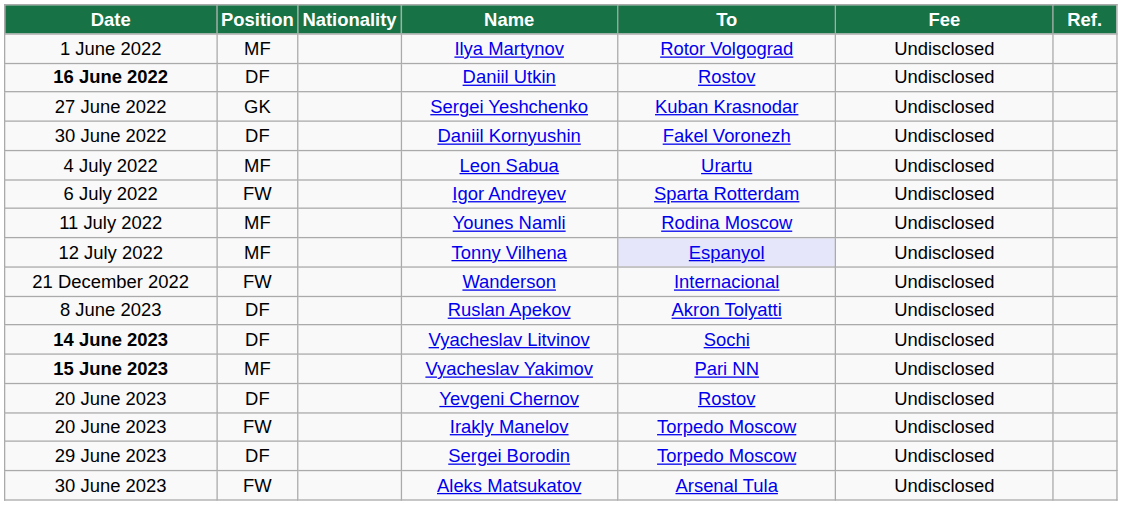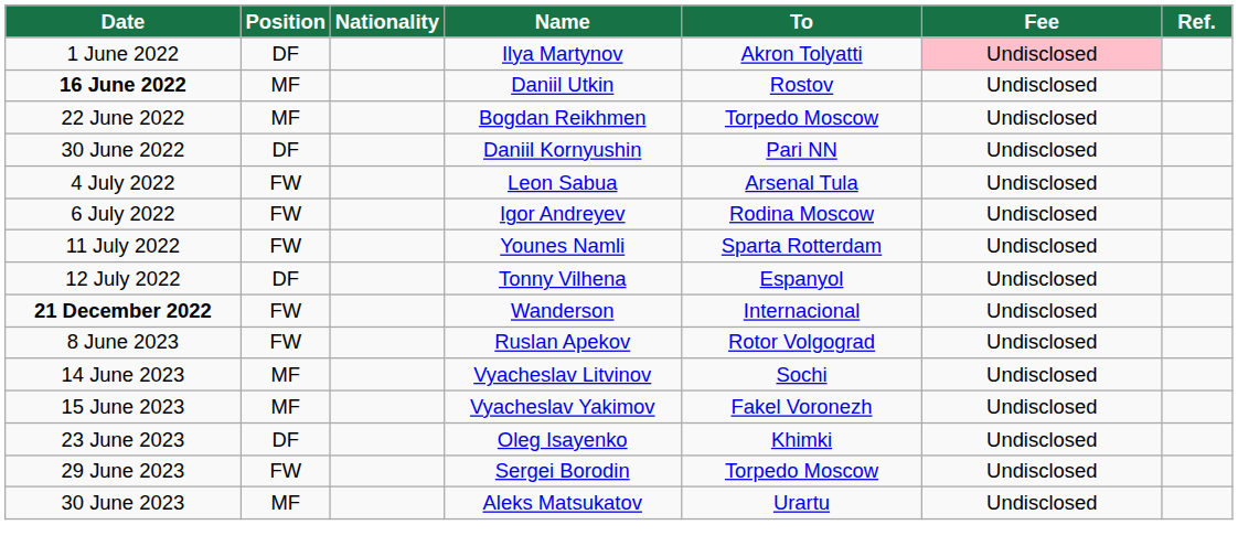Ilya Martynov | Position: MF -> DF
Ilya Martynov | To: Rotor Volgograd -> Akron Tolyatti
Ilya Martynov | Fee: no background -> pink background
Daniil Utkin | Position: DF -> MF
+ row: 22 June 2022 | MF | Bogdan Reikhmen | Torpedo Moscow | Undisclosed
- row: 27 June 2022 | GK | Sergei Yeshchenko | Kuban Krasnodar | Undisclosed
Daniil Kornyushin | To: Fakel Voronezh -> Pari NN
Leon Sabua | Position: MF -> FW
Leon Sabua | To: Urartu -> Arsenal Tula
Igor Andreyev | To: Sparta Rotterdam -> Rodina Moscow
Younes Namli | Position: MF -> FW
Younes Namli | To: Rodina Moscow -> Sparta Rotterdam
Tonny Vilhena | Position: MF -> DF
Tonny Vilhena | To: lavender background -> no background
Wanderson | Date: normal -> bold
Ruslan Apekov | Position: DF -> FW
Ruslan Apekov | To: Akron Tolyatti -> Rotor Volgograd
Vyacheslav Litvinov | Date: bold -> normal
Vyacheslav Litvinov | Position: DF -> MF
Vyacheslav Yakimov | Date: bold -> normal
Vyacheslav Yakimov | To: Pari NN -> Fakel Voronezh
- row: 20 June 2023 | DF | Yevgeni Chernov | Rostov | Undisclosed
- row: 20 June 2023 | FW | Irakly Manelov | Torpedo Moscow | Undisclosed
+ row: 23 June 2023 | DF | Oleg Isayenko | Khimki | Undisclosed
Sergei Borodin | Position: DF -> FW
Aleks Matsukatov | Position: FW -> MF
Aleks Matsukatov | To: Arsenal Tula -> Urartu
